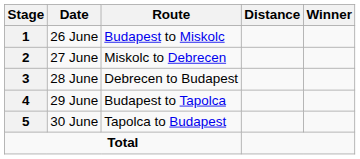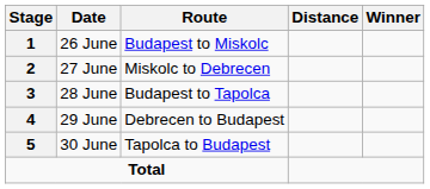28 June | Route: Debrecen to Budapest -> Budapest to Tapolca
29 June | Route: Budapest to Tapolca -> Debrecen to Budapest
